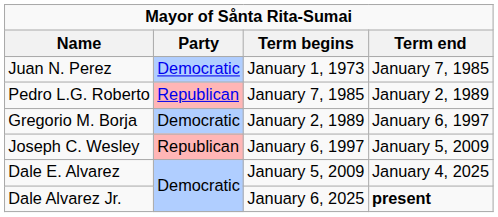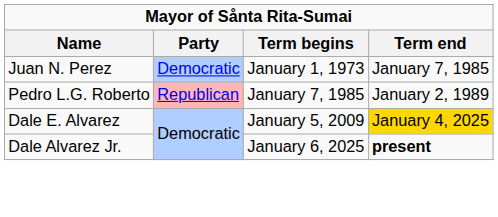- row: Gregorio M. Borja | Democratic | January 2, 1989 | January 6, 1997
- row: Joseph C. Wesley | Republican | January 6, 1997 | January 5, 2009
Dale E. Alvarez | Term end: no background -> gold background
